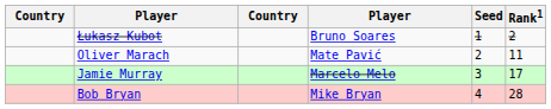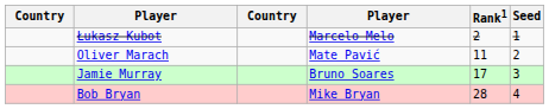columns swapped: Rank1 <-> Seed
Łukasz Kubot | column 4: Bruno Soares -> Marcelo Melo
Jamie Murray | column 4: Marcelo Melo -> Bruno Soares
